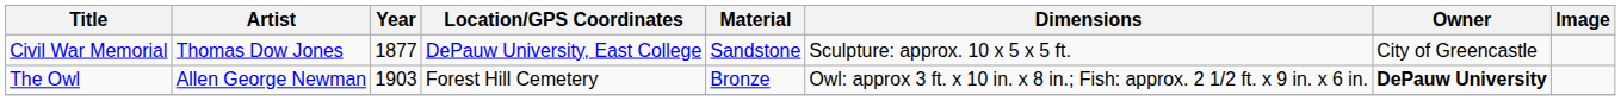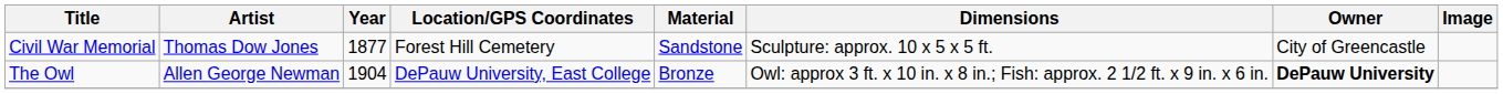Civil War Memorial | Location/GPS Coordinates: DePauw University, East College -> Forest Hill Cemetery
The Owl | Year: 1903 -> 1904
The Owl | Location/GPS Coordinates: Forest Hill Cemetery -> DePauw University, East College
